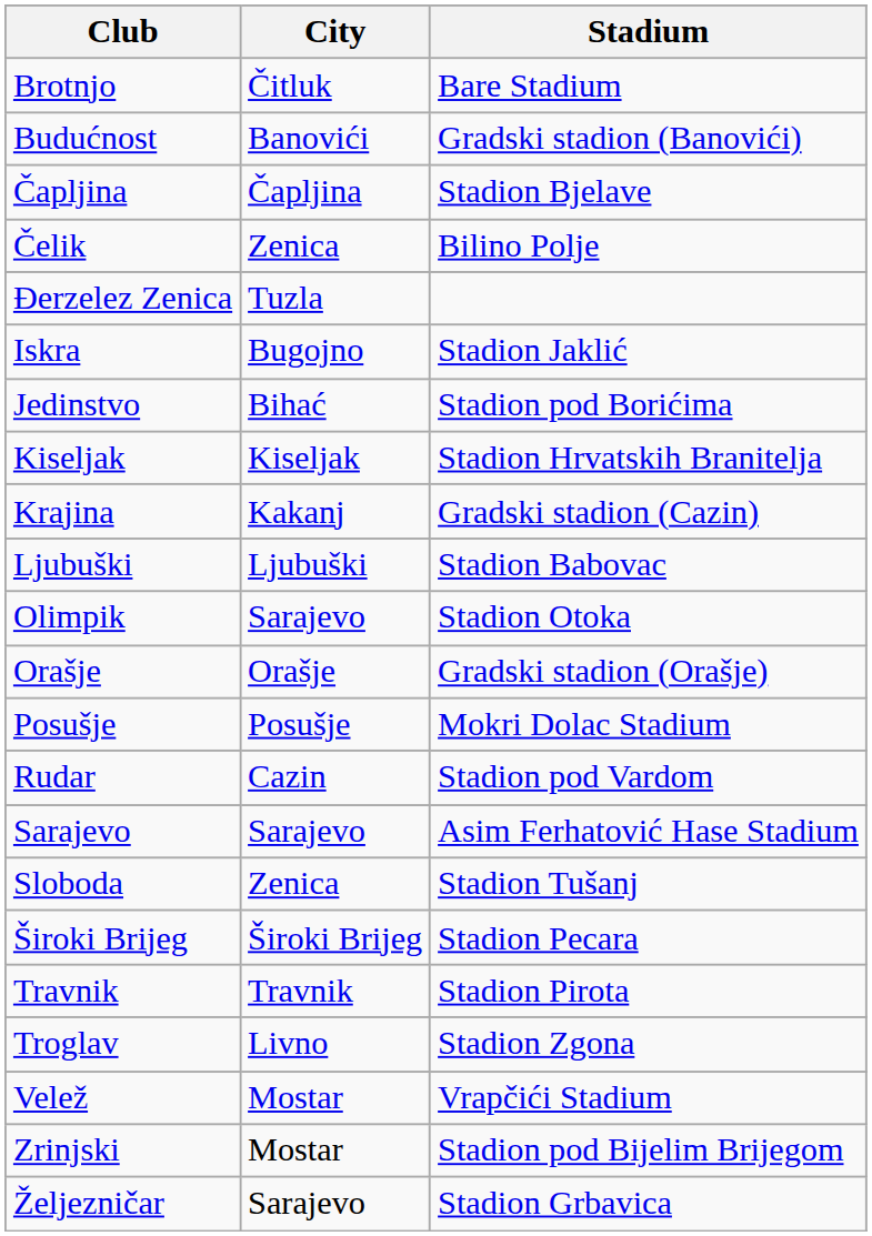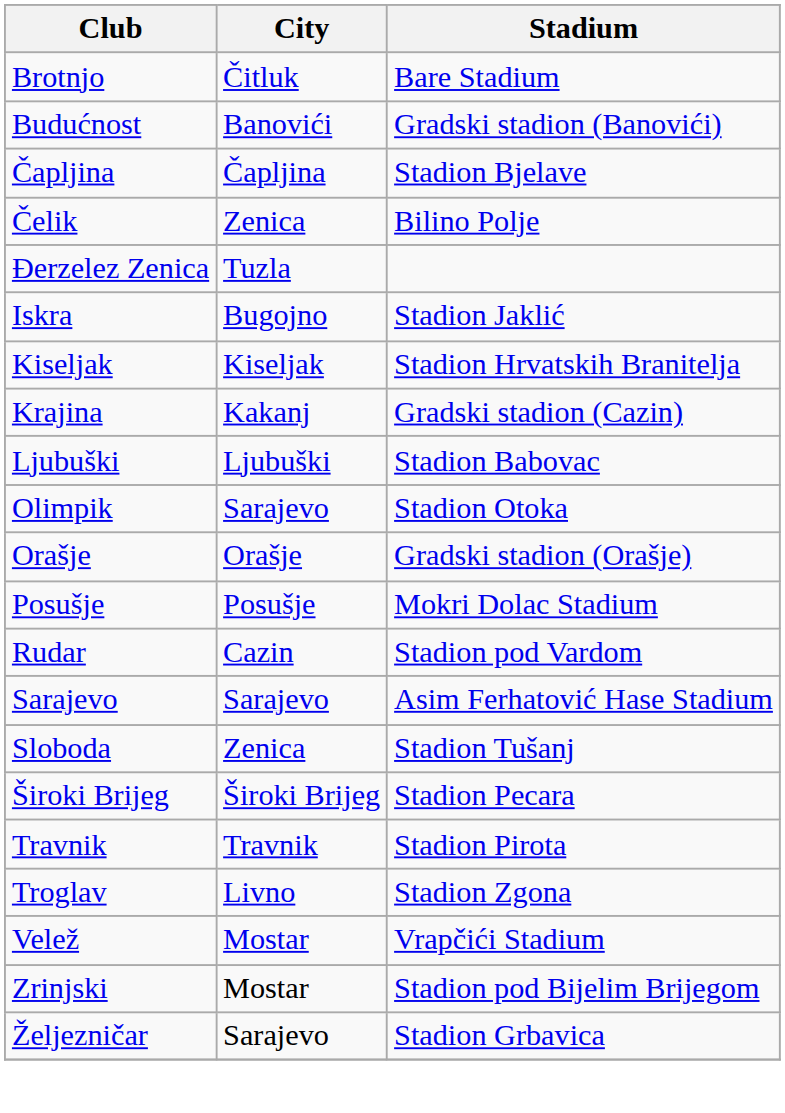- row: Jedinstvo | Bihać | Stadion pod Borićima
